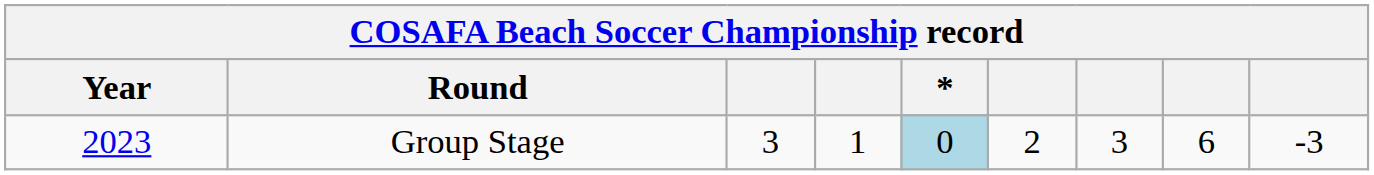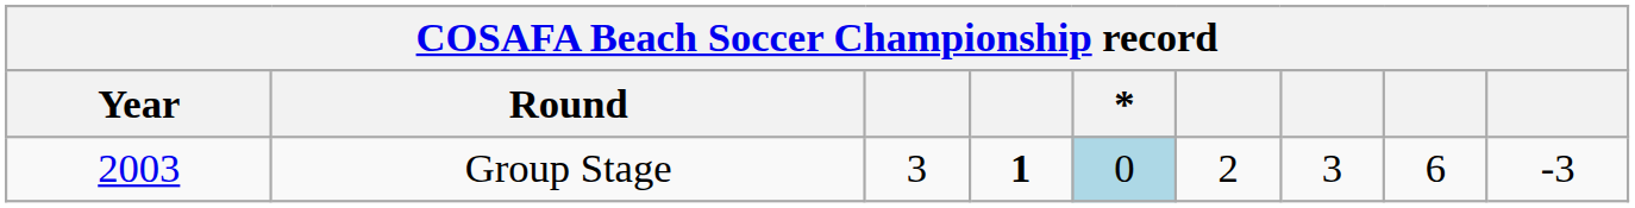Group Stage | Year: 2023 -> 2003
Group Stage | column 4: normal -> bold
